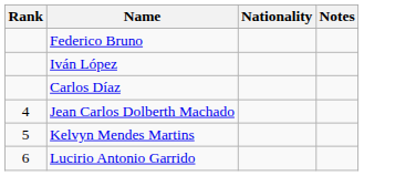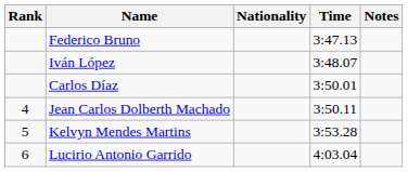+ column: Time | 3:47.13 | 3:48.07 | 3:50.01 | 3:50.11 | 3:53.28 | 4:03.04
